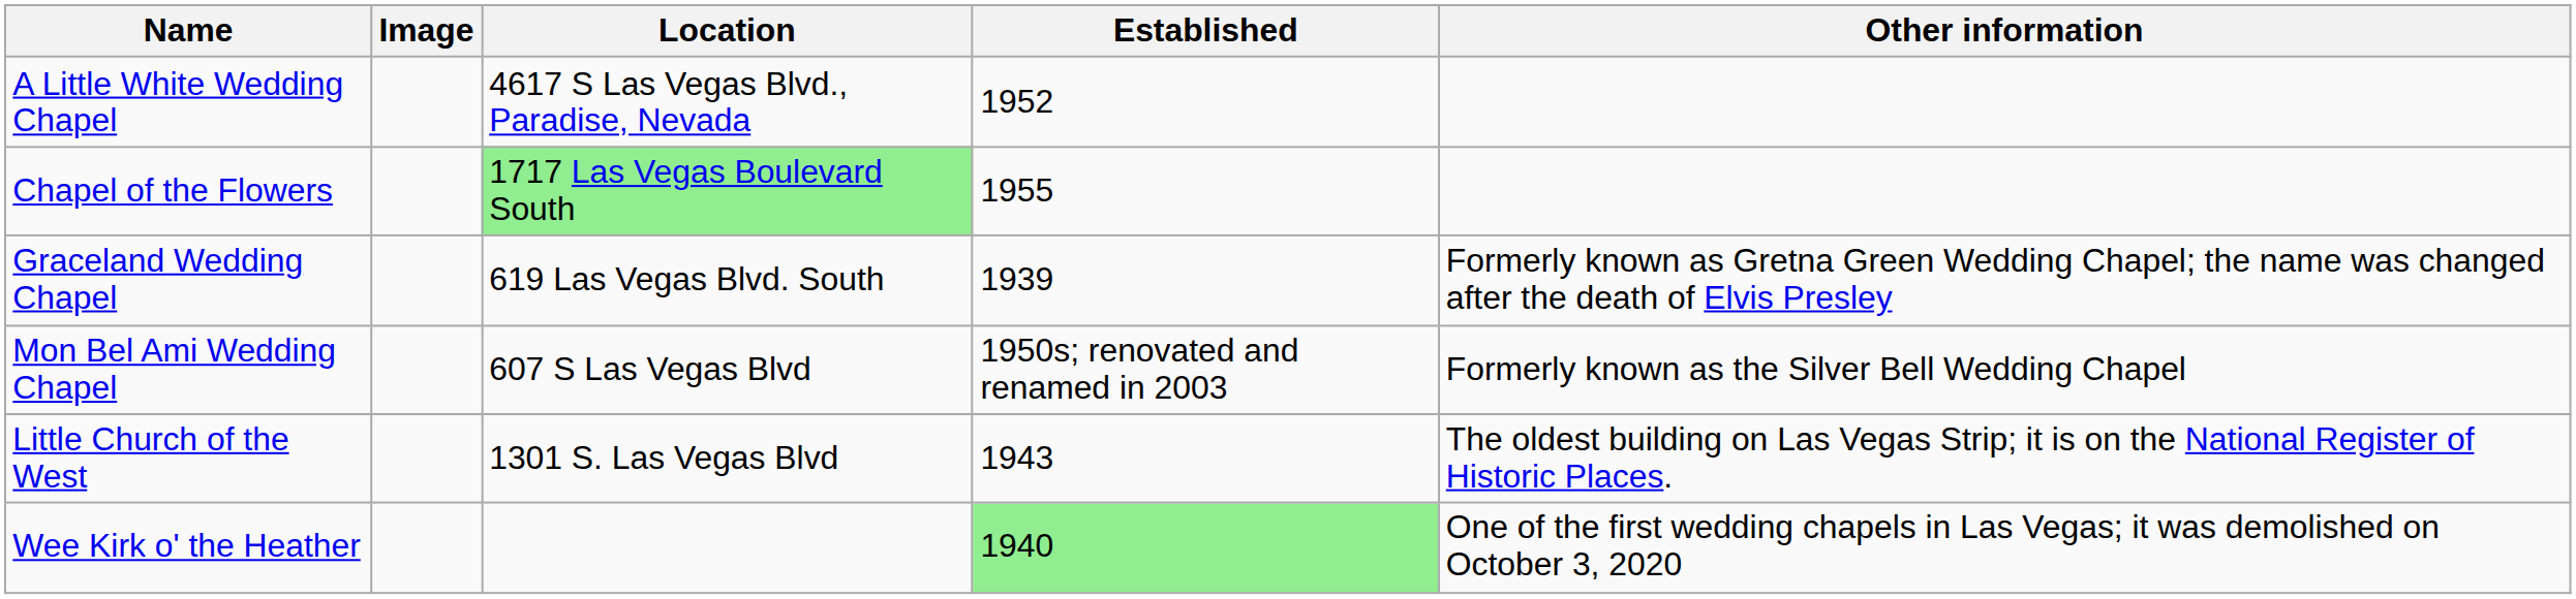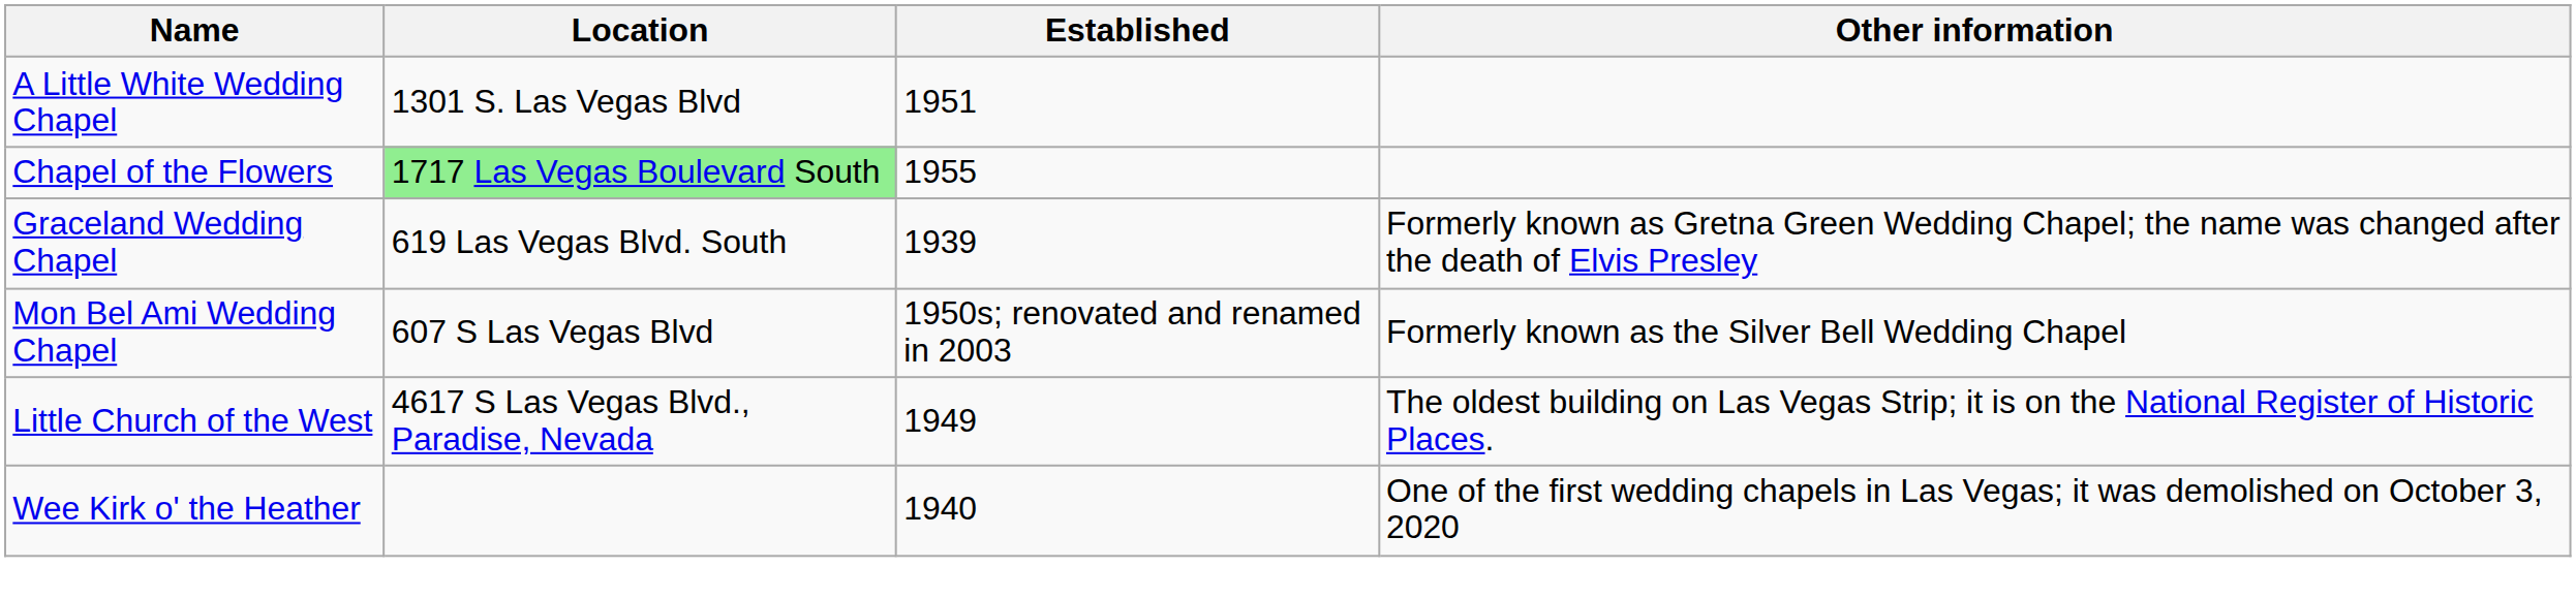- column: Image
A Little White Wedding Chapel | Location: 4617 S Las Vegas Blvd., Paradise, Nevada -> 1301 S. Las Vegas Blvd
A Little White Wedding Chapel | Established: 1952 -> 1951
Little Church of the West | Location: 1301 S. Las Vegas Blvd -> 4617 S Las Vegas Blvd., Paradise, Nevada
Little Church of the West | Established: 1943 -> 1949
Wee Kirk o' the Heather | Established: lightgreen background -> no background
